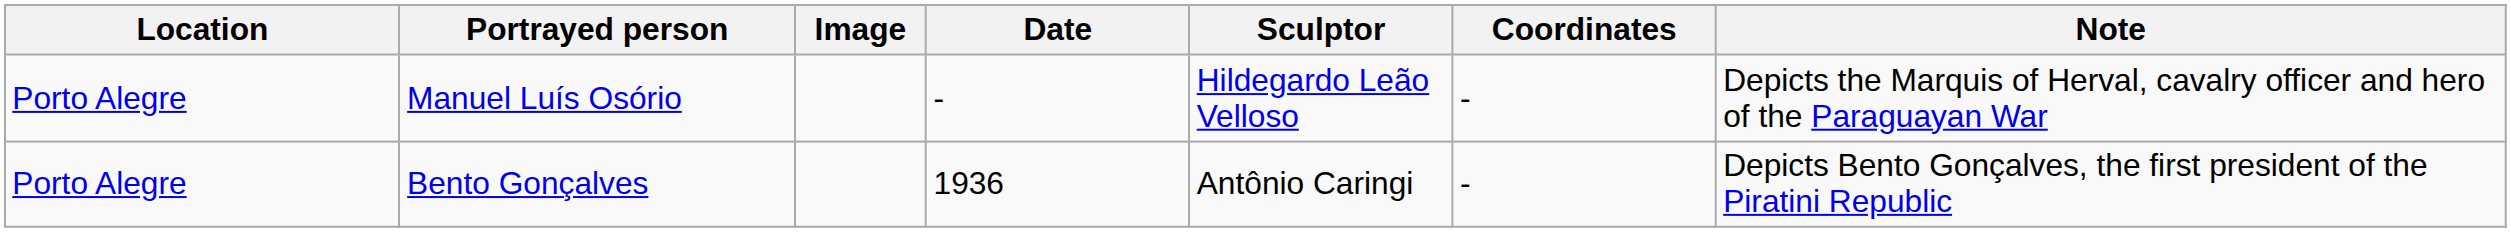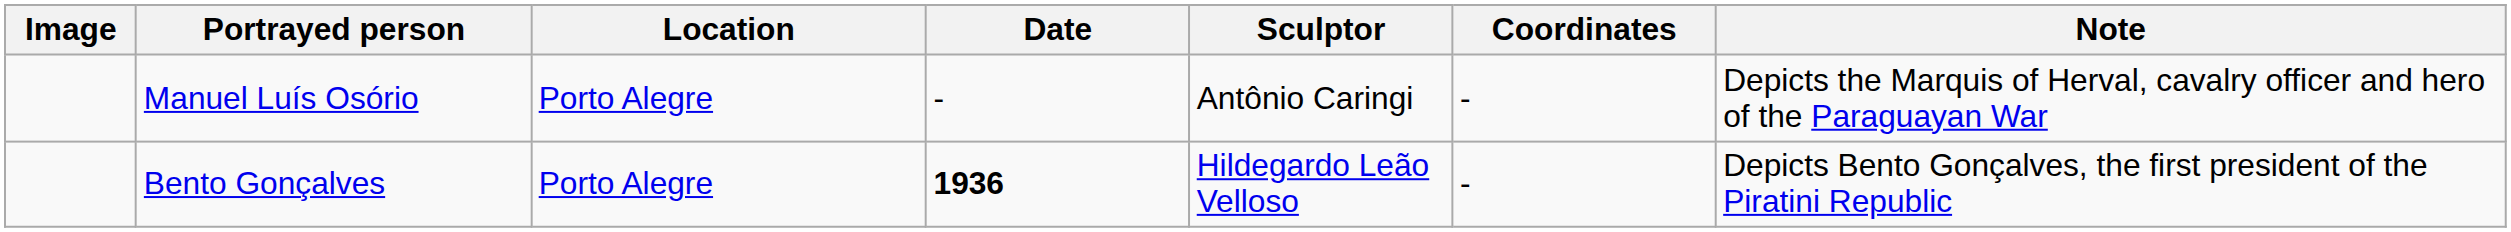columns swapped: Image <-> Location
Manuel Luís Osório | Sculptor: Hildegardo Leão Velloso -> Antônio Caringi
Bento Gonçalves | Date: normal -> bold
Bento Gonçalves | Sculptor: Antônio Caringi -> Hildegardo Leão Velloso
